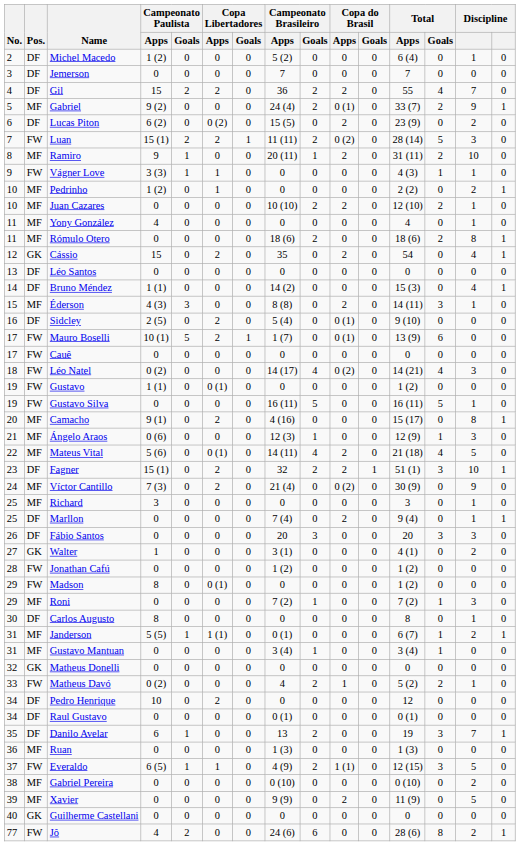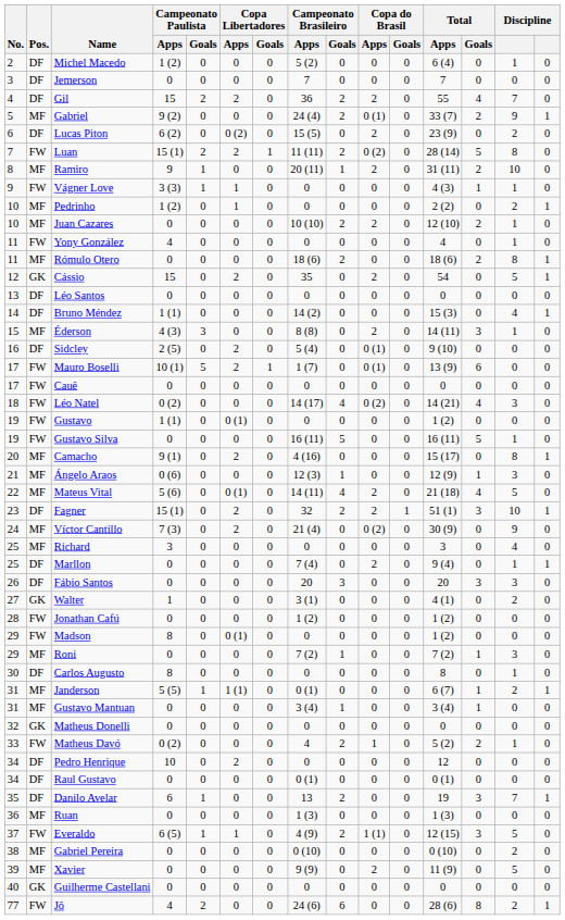Luan | column 14: 3 -> 8
Yony González | Pos.: MF -> FW
Cássio | column 14: 4 -> 5
Richard | column 14: 1 -> 4
